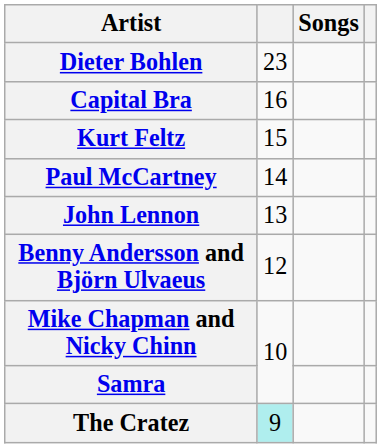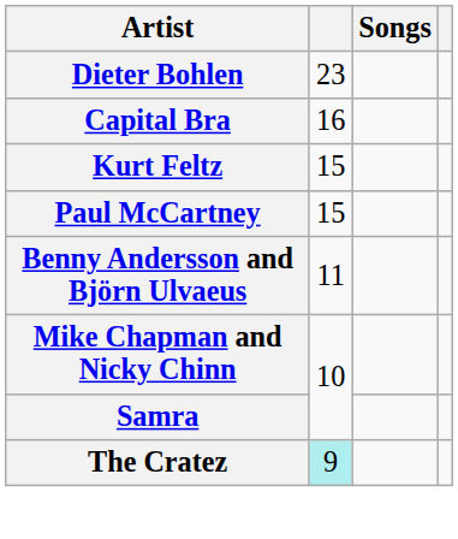Paul McCartney | column 2: 14 -> 15
- row: John Lennon | 13
Benny Andersson and Björn Ulvaeus | column 2: 12 -> 11
